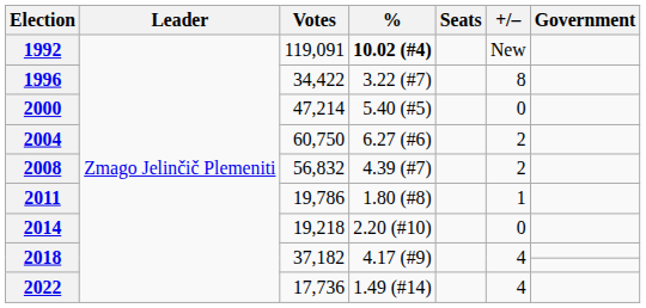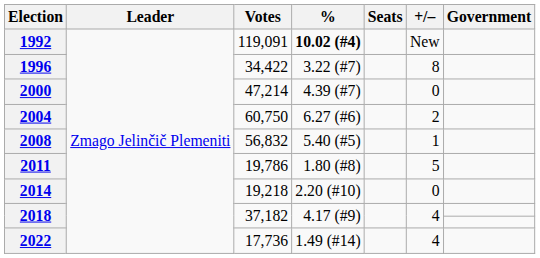2000 | %: 5.40 (#5) -> 4.39 (#7)
2008 | %: 4.39 (#7) -> 5.40 (#5)
2008 | +/–: 2 -> 1
2011 | +/–: 1 -> 5
